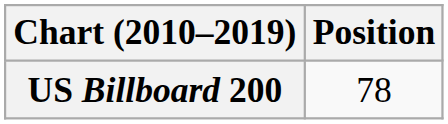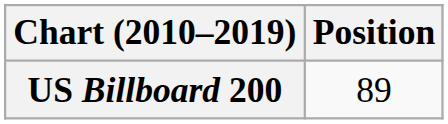US Billboard 200 | Position: 78 -> 89
